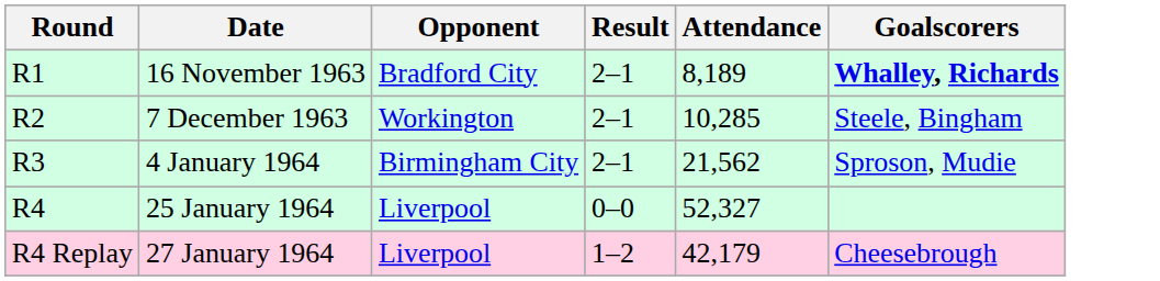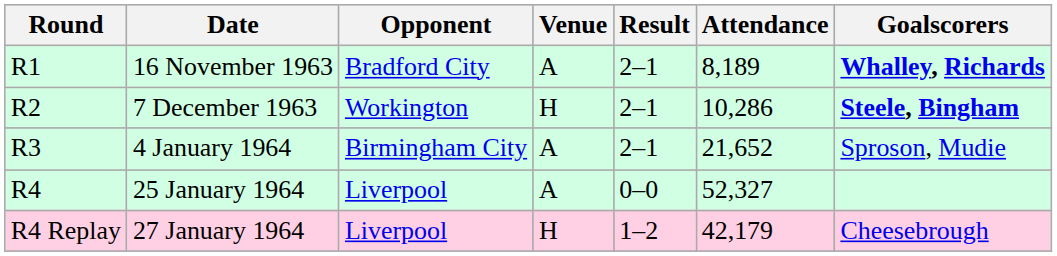+ column: Venue | A | H | A | A | H
7 December 1963 | Attendance: 10,285 -> 10,286
7 December 1963 | Goalscorers: normal -> bold
4 January 1964 | Attendance: 21,562 -> 21,652
